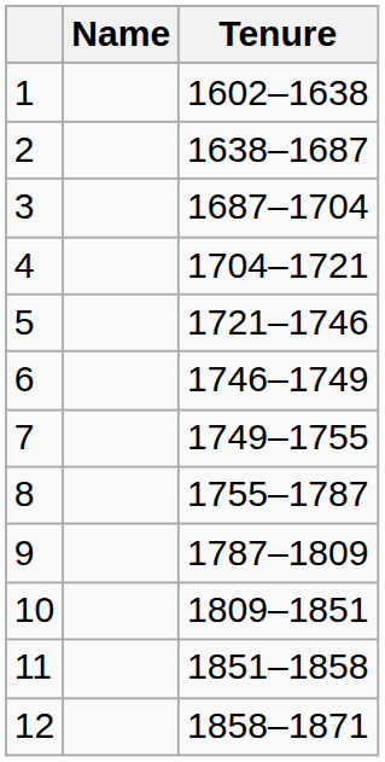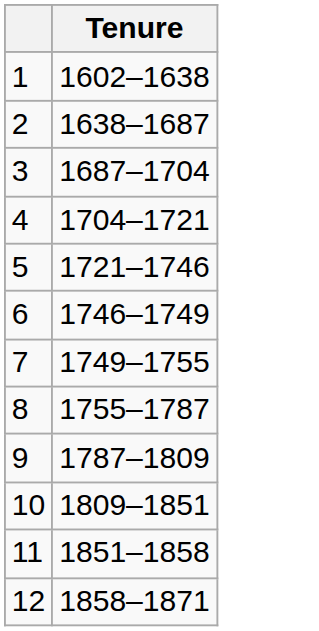- column: Name
